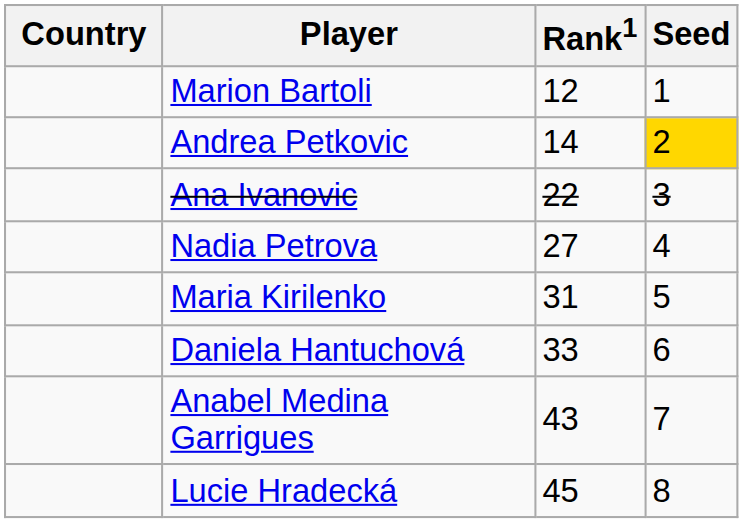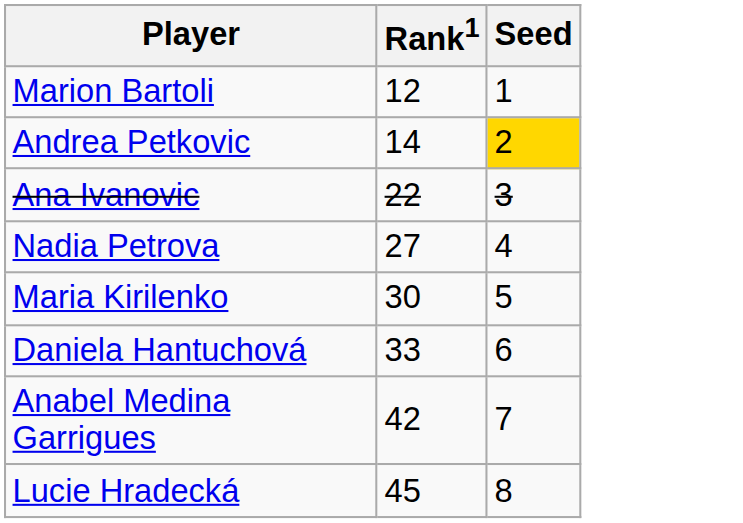- column: Country
Maria Kirilenko | Rank1: 31 -> 30
Anabel Medina Garrigues | Rank1: 43 -> 42
